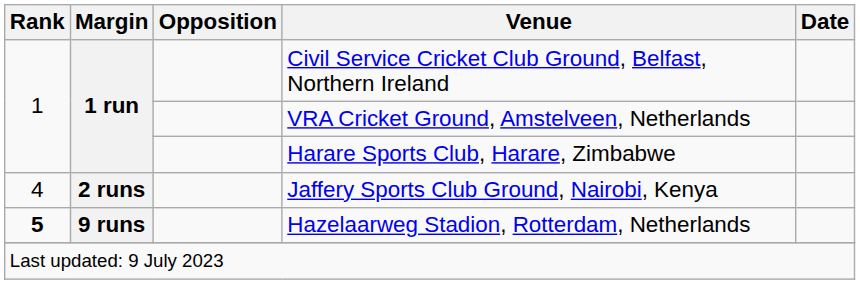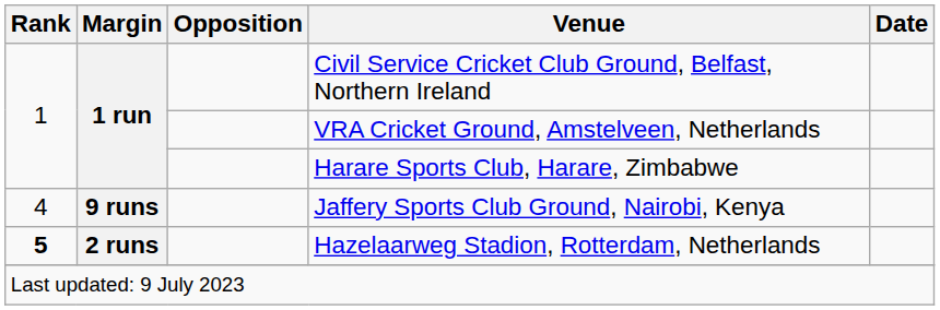Jaffery Sports Club Ground, Nairobi, Kenya | Margin: 2 runs -> 9 runs
Hazelaarweg Stadion, Rotterdam, Netherlands | Margin: 9 runs -> 2 runs
